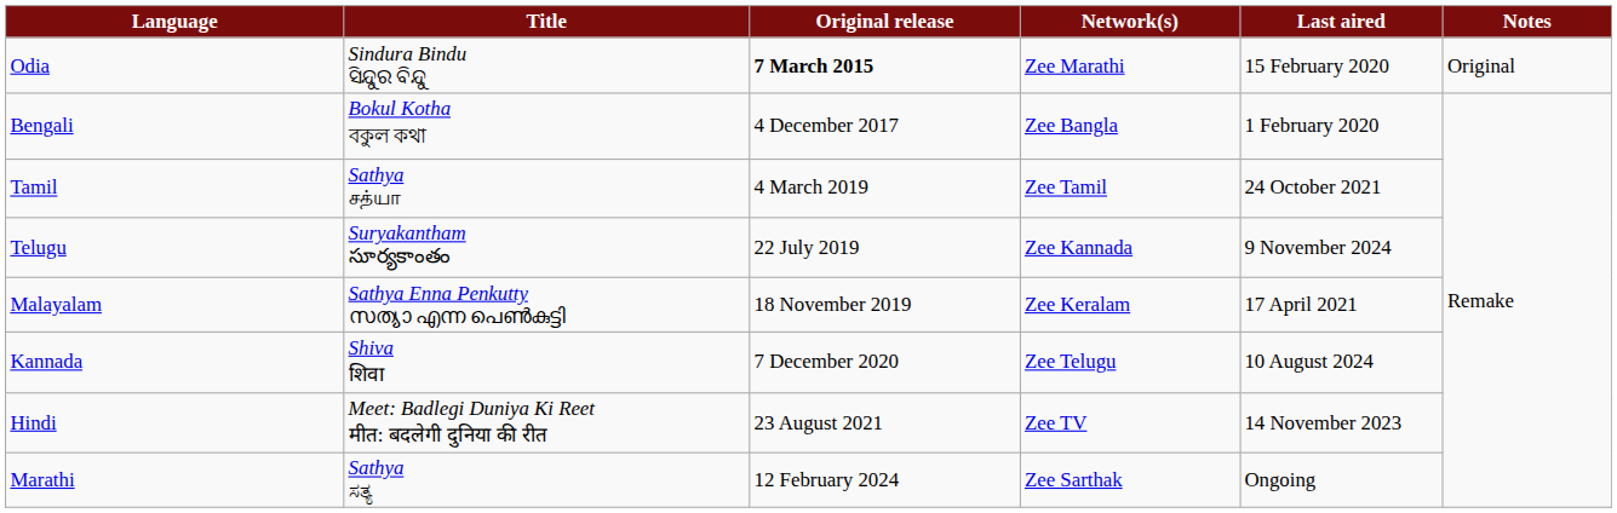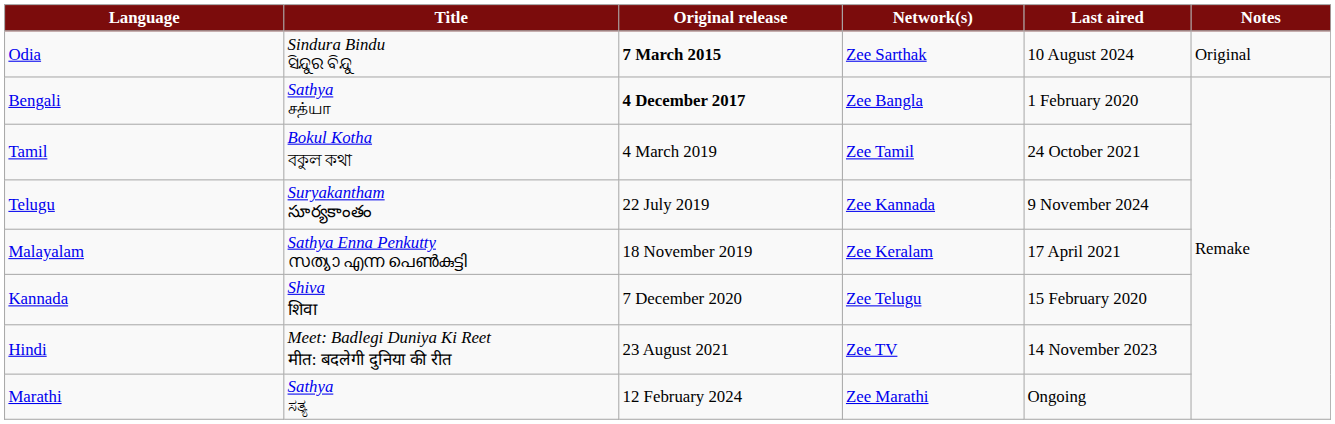Odia | Network(s): Zee Marathi -> Zee Sarthak
Odia | Last aired: 15 February 2020 -> 10 August 2024
Bengali | Title: Bokul Kotha বকুল কথা -> Sathya சத்யா
Bengali | Original release: normal -> bold
Tamil | Title: Sathya சத்யா -> Bokul Kotha বকুল কথা
Kannada | Last aired: 10 August 2024 -> 15 February 2020
Marathi | Network(s): Zee Sarthak -> Zee Marathi
